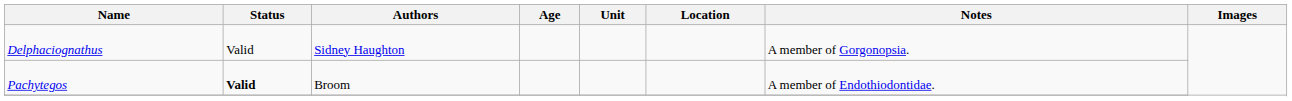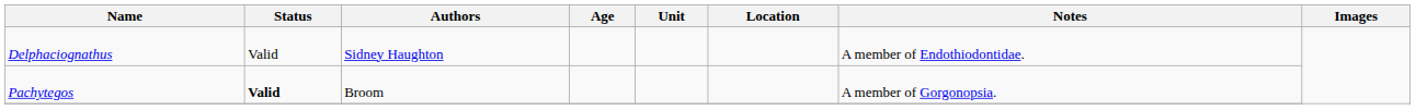Delphaciognathus | Notes: A member of Gorgonopsia. -> A member of Endothiodontidae.
Pachytegos | Notes: A member of Endothiodontidae. -> A member of Gorgonopsia.
